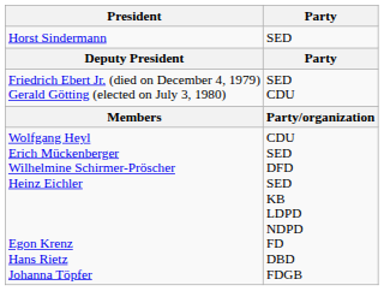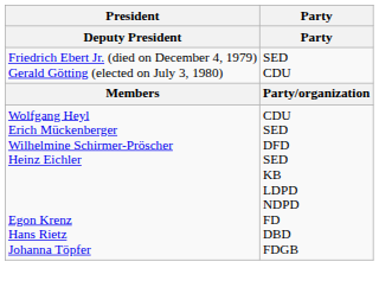- row: Horst Sindermann | SED
